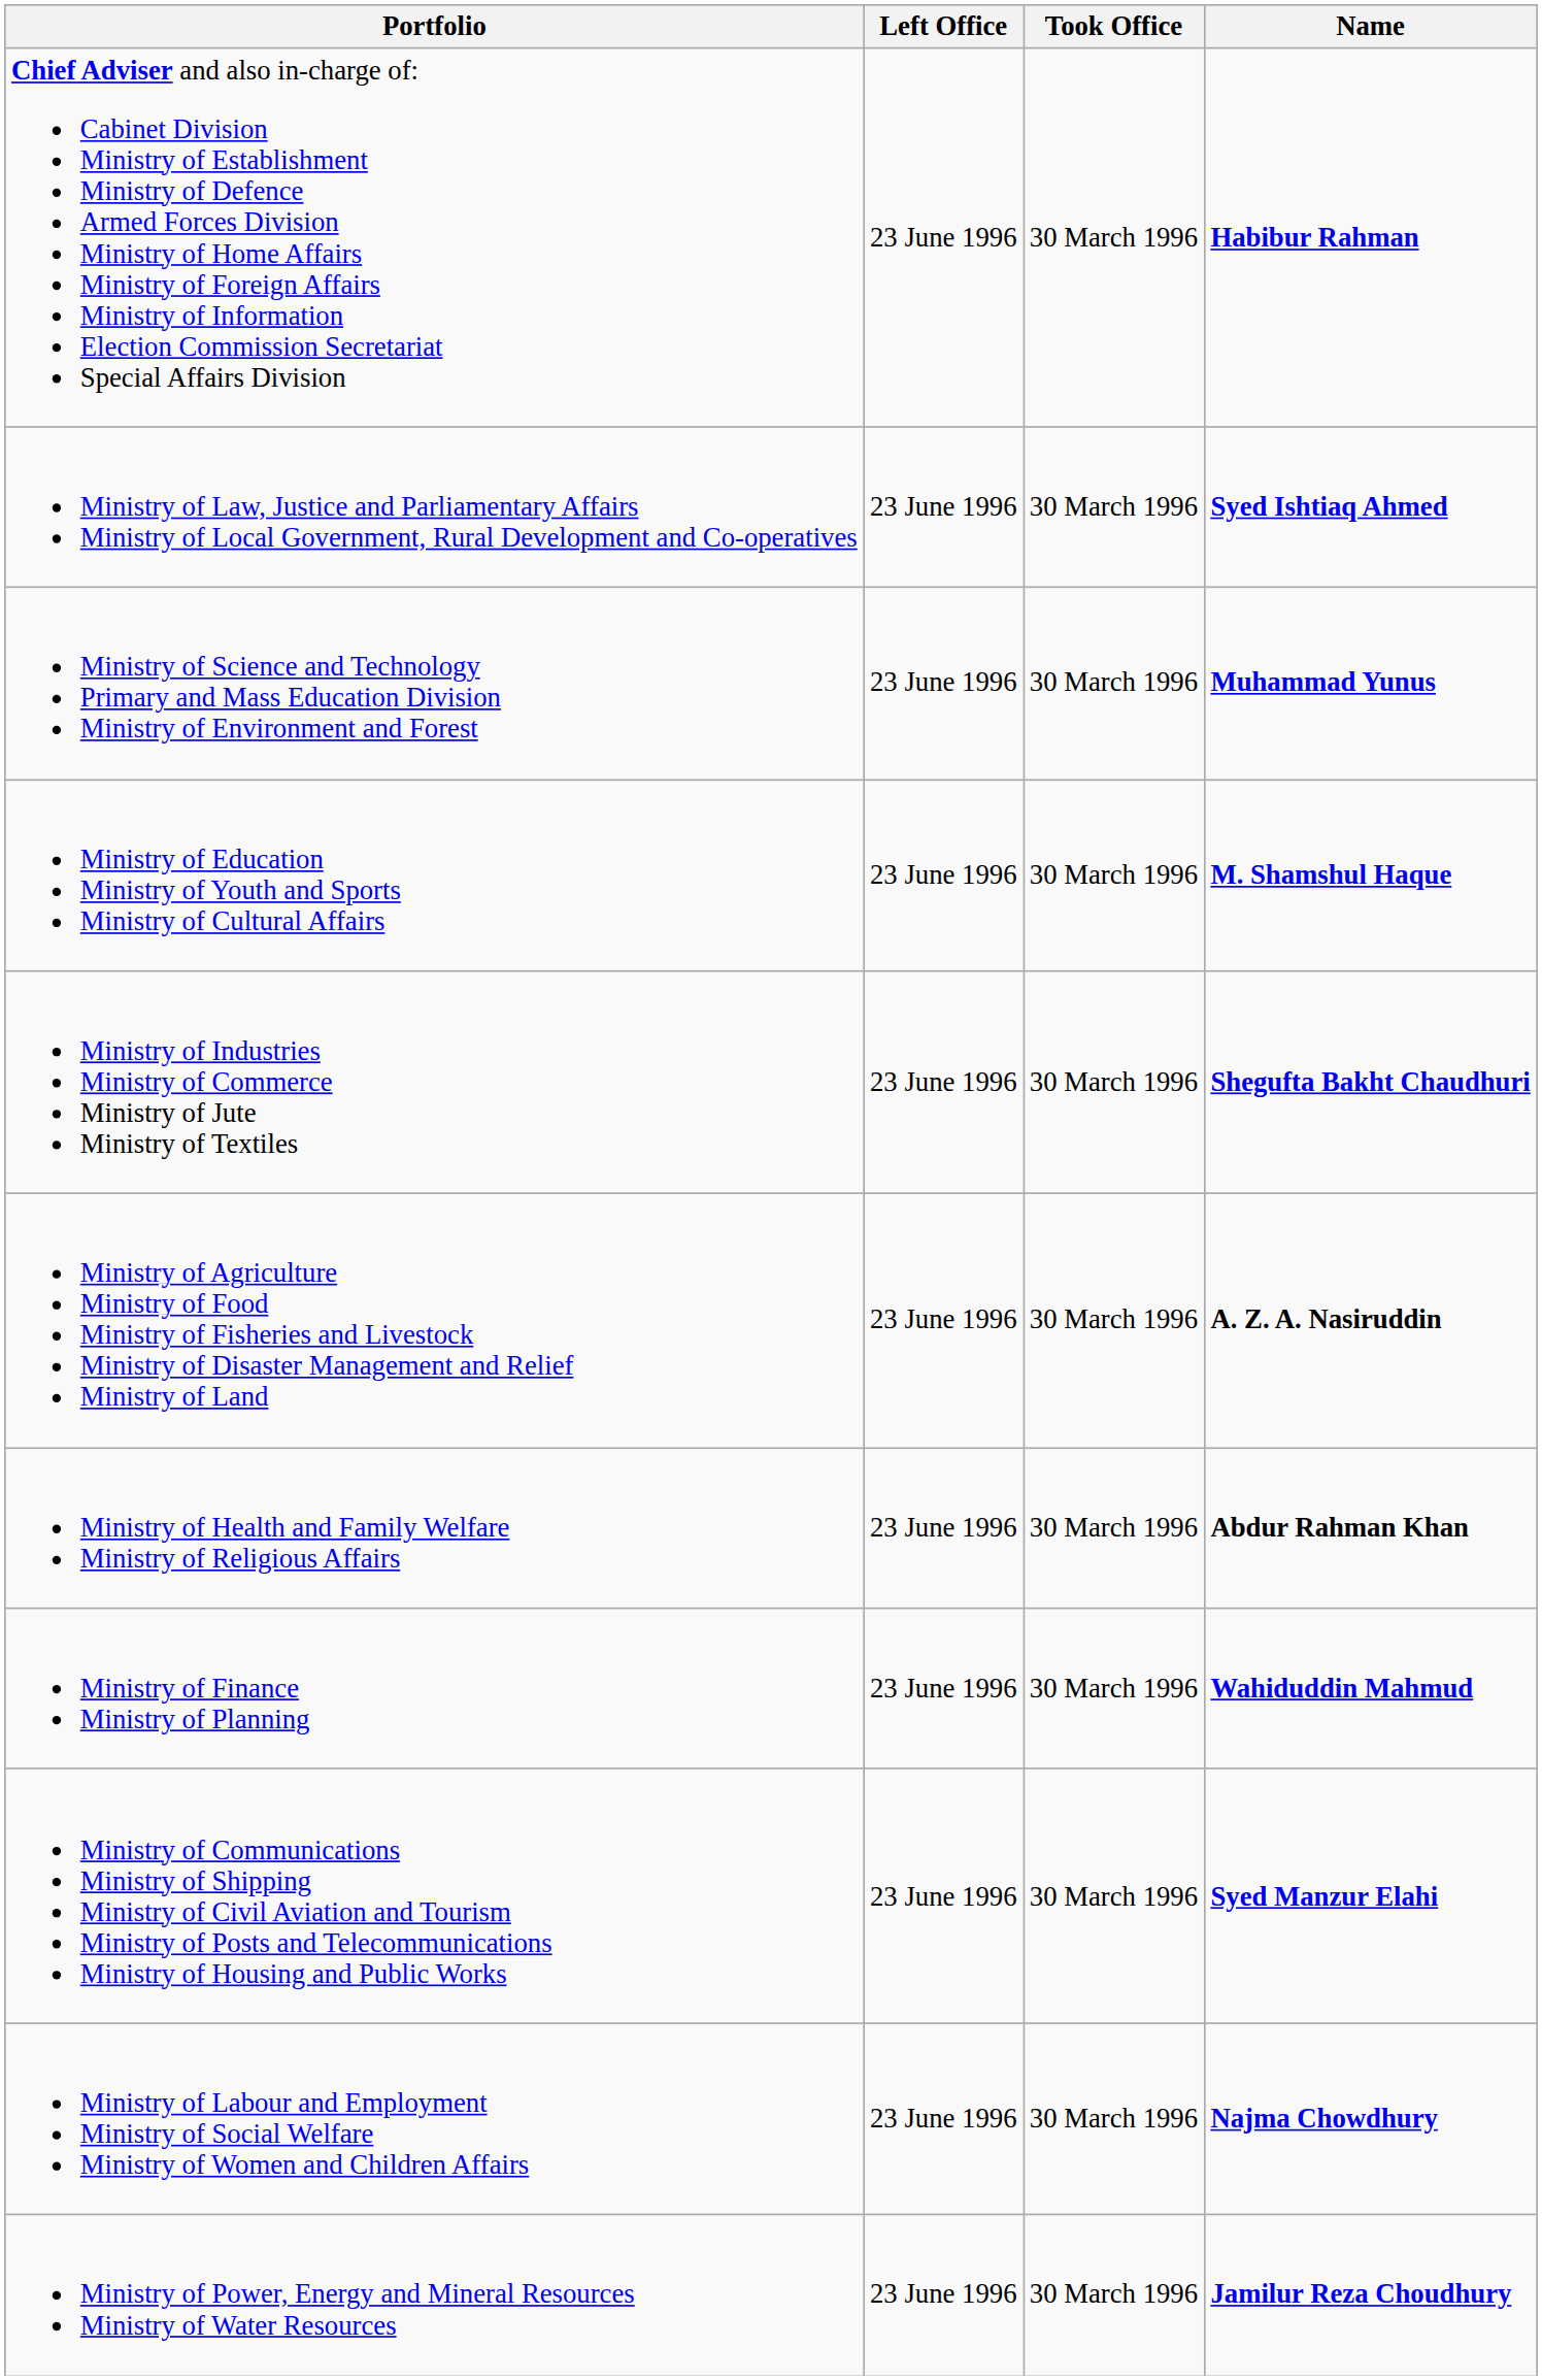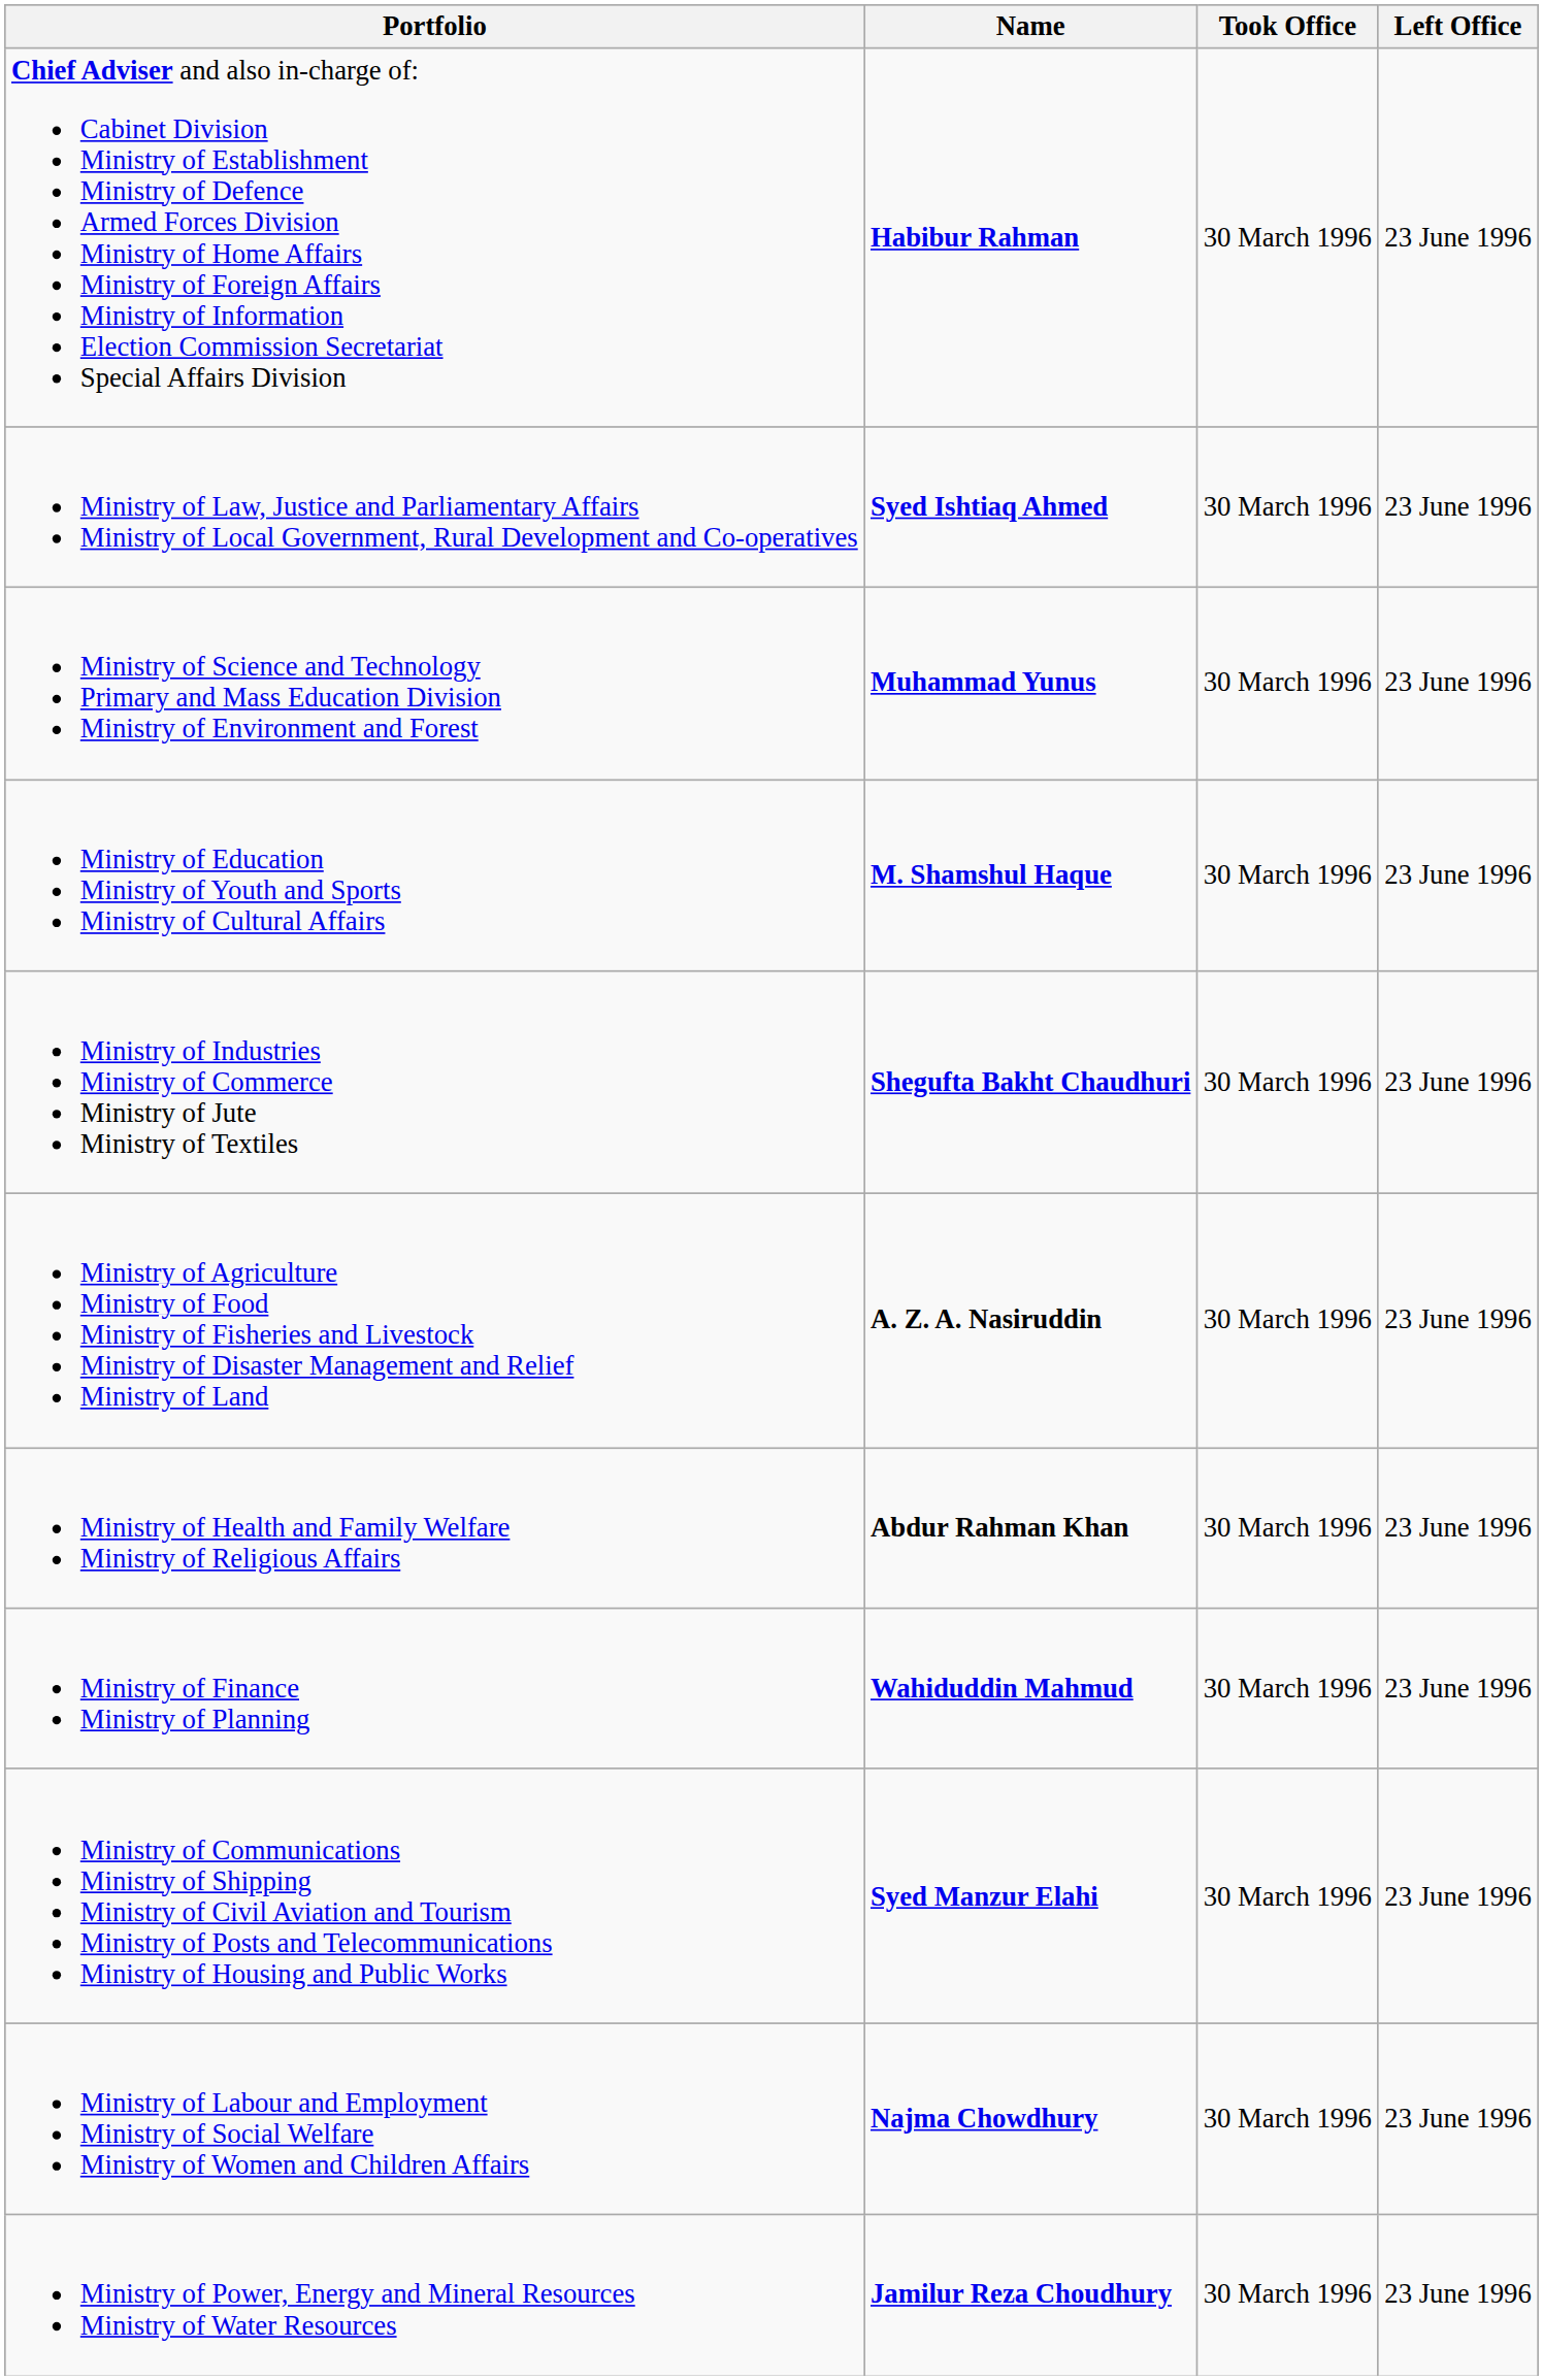columns swapped: Name <-> Left Office
